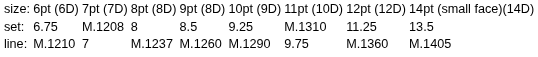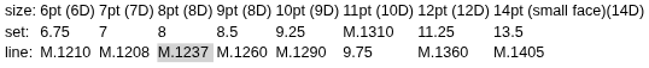set: | column 3: M.1208 -> 7
line: | column 3: 7 -> M.1208
line: | column 4: no background -> lightgrey background
